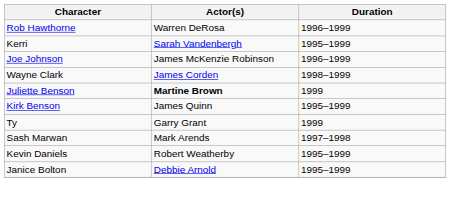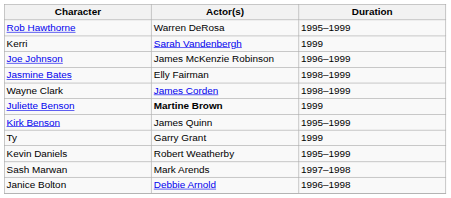Rob Hawthorne | Duration: 1996–1999 -> 1995–1999
Kerri | Duration: 1995–1999 -> 1999
+ row: Jasmine Bates | Elly Fairman | 1998–1999
rows swapped: Kevin Daniels <-> Sash Marwan
Janice Bolton | Duration: 1995–1999 -> 1996–1998
